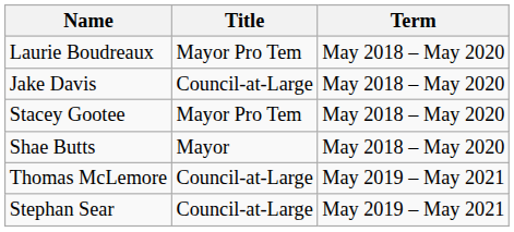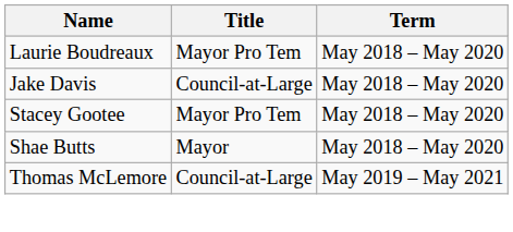- row: Stephan Sear | Council-at-Large | May 2019 – May 2021
